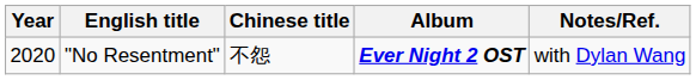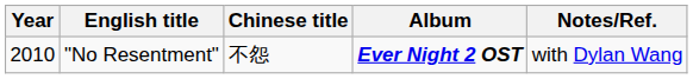"No Resentment" | Year: 2020 -> 2010
